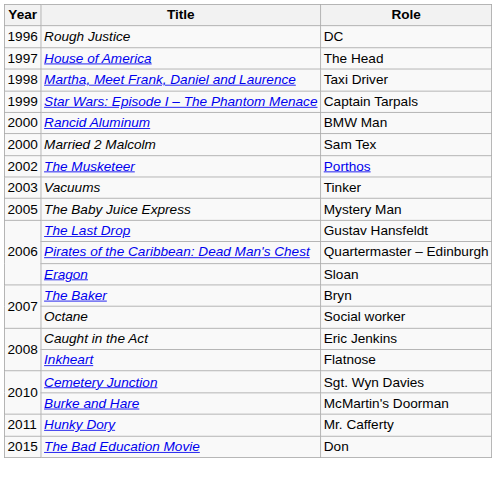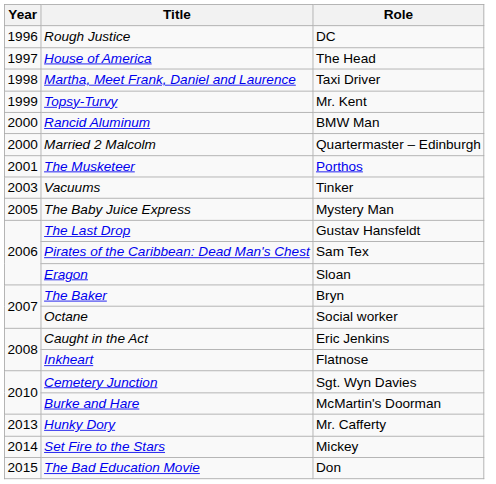- row: 1999 | Star Wars: Episode I – The Phantom Menace | Captain Tarpals
+ row: 1999 | Topsy-Turvy | Mr. Kent
Married 2 Malcolm | Role: Sam Tex -> Quartermaster – Edinburgh
The Musketeer | Year: 2002 -> 2001
Pirates of the Caribbean: Dead Man's Chest | Role: Quartermaster – Edinburgh -> Sam Tex
Hunky Dory | Year: 2011 -> 2013
+ row: 2014 | Set Fire to the Stars | Mickey
